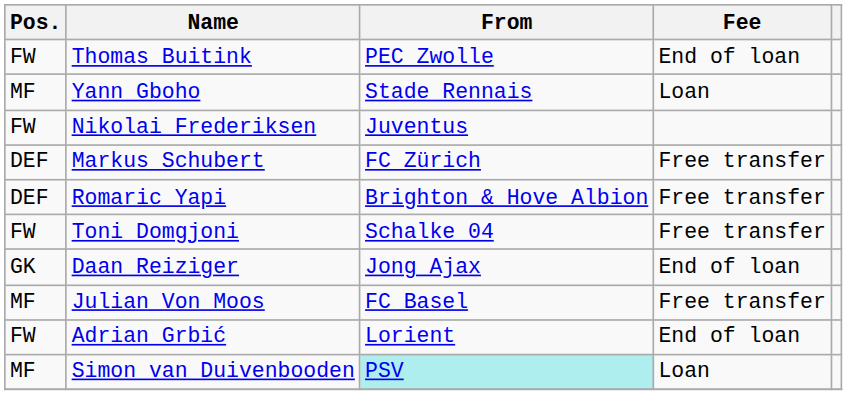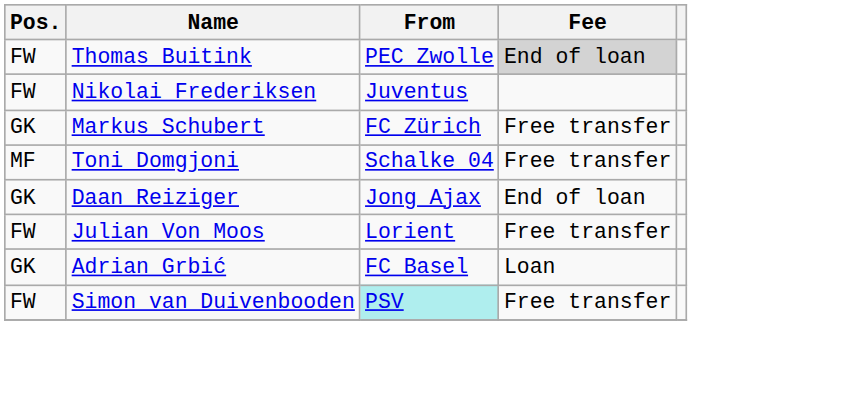Thomas Buitink | Fee: no background -> lightgrey background
- row: MF | Yann Gboho | Stade Rennais | Loan
Markus Schubert | Pos.: DEF -> GK
- row: DEF | Romaric Yapi | Brighton & Hove Albion | Free transfer
Toni Domgjoni | Pos.: FW -> MF
Julian Von Moos | Pos.: MF -> FW
Julian Von Moos | From: FC Basel -> Lorient
Adrian Grbić | Pos.: FW -> GK
Adrian Grbić | From: Lorient -> FC Basel
Adrian Grbić | Fee: End of loan -> Loan
Simon van Duivenbooden | Pos.: MF -> FW
Simon van Duivenbooden | Fee: Loan -> Free transfer
